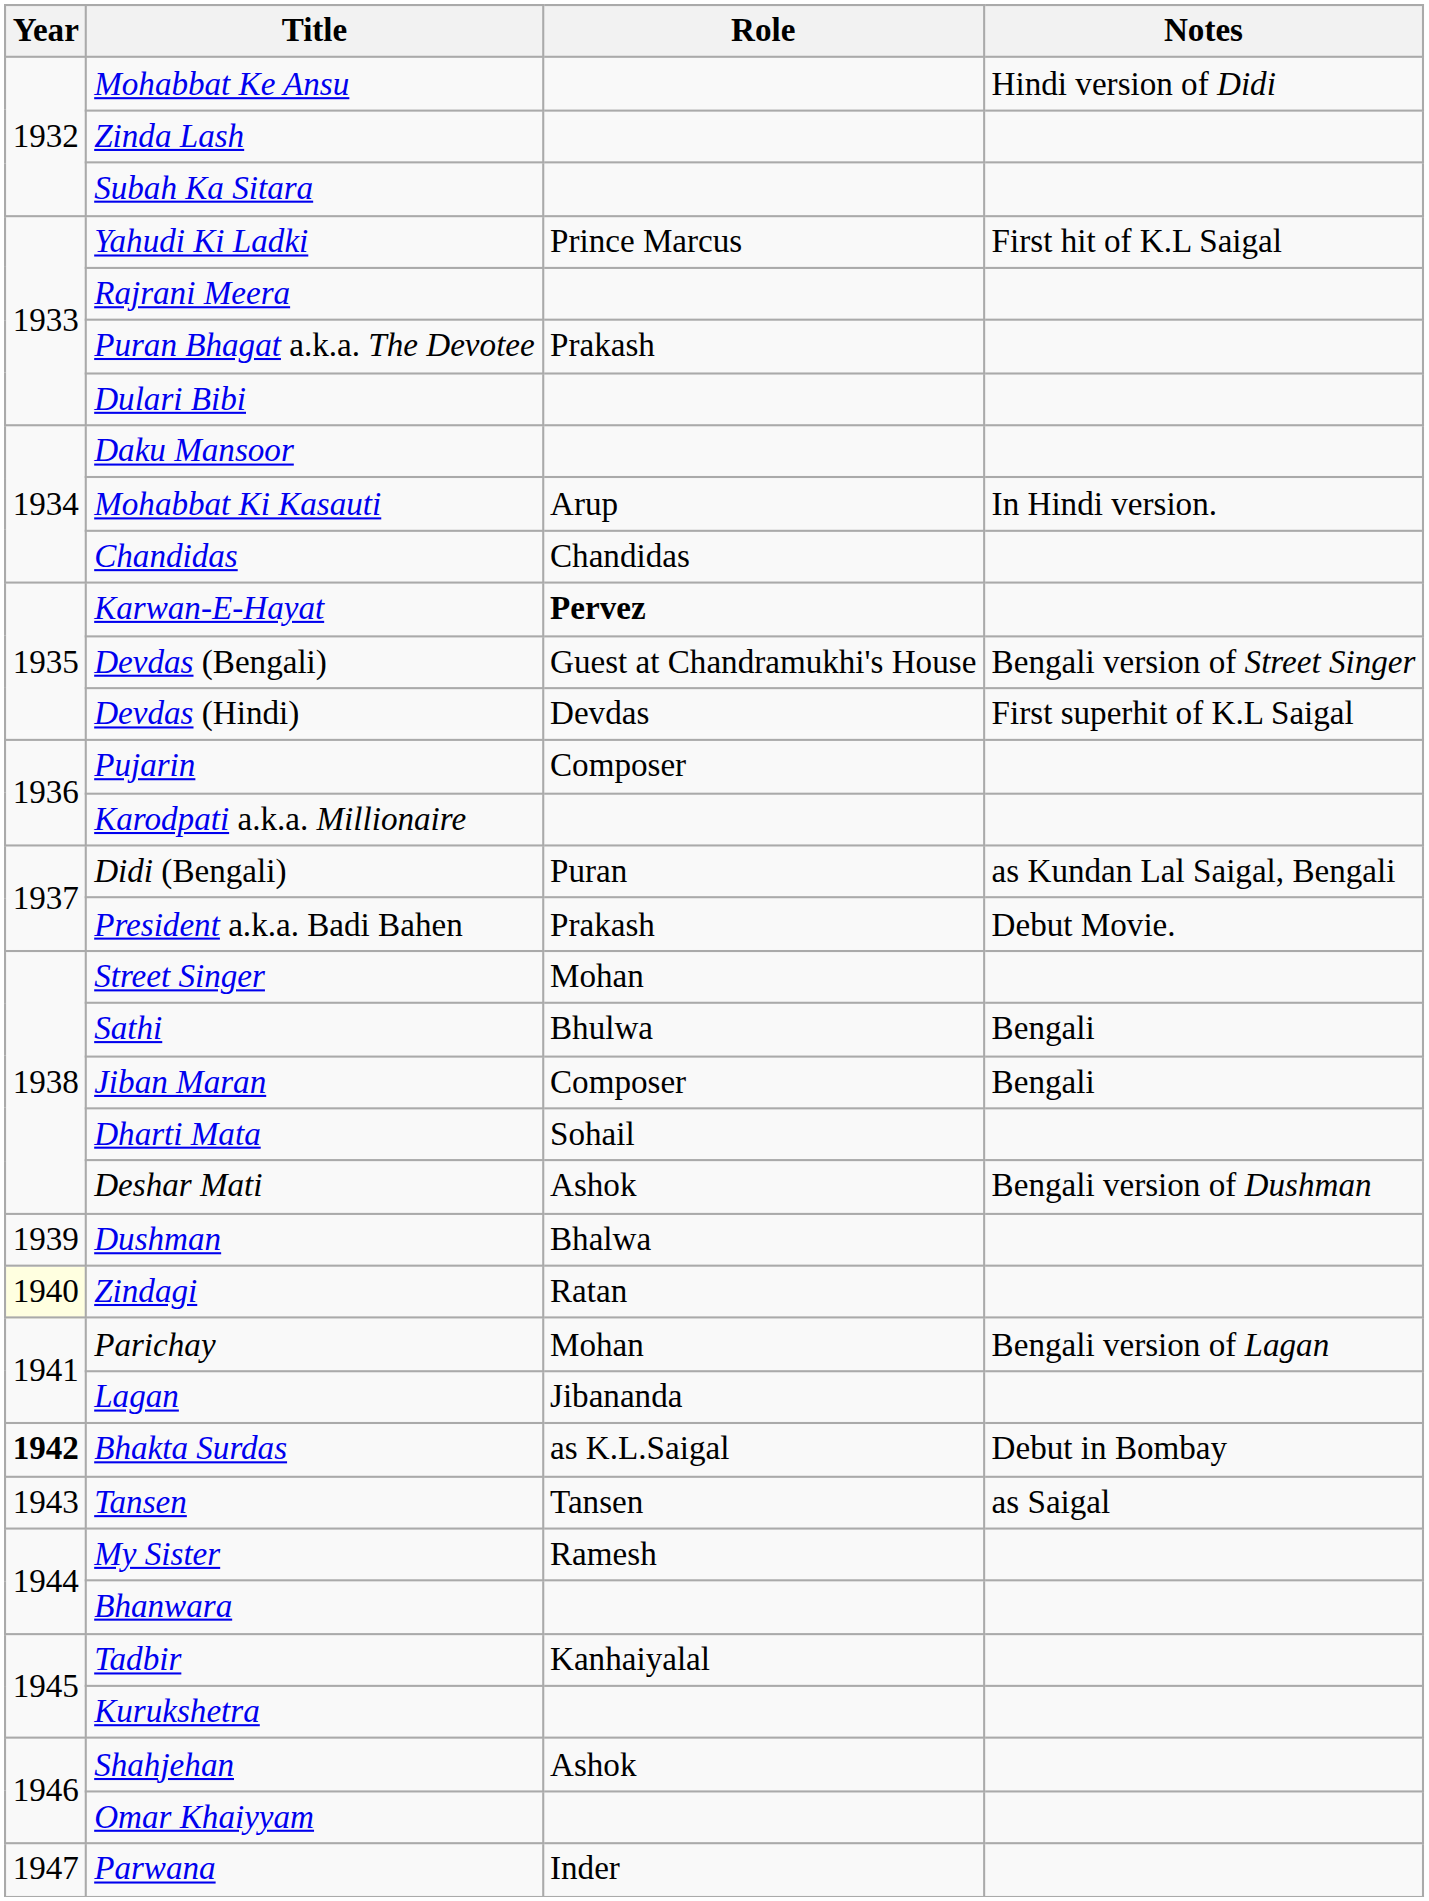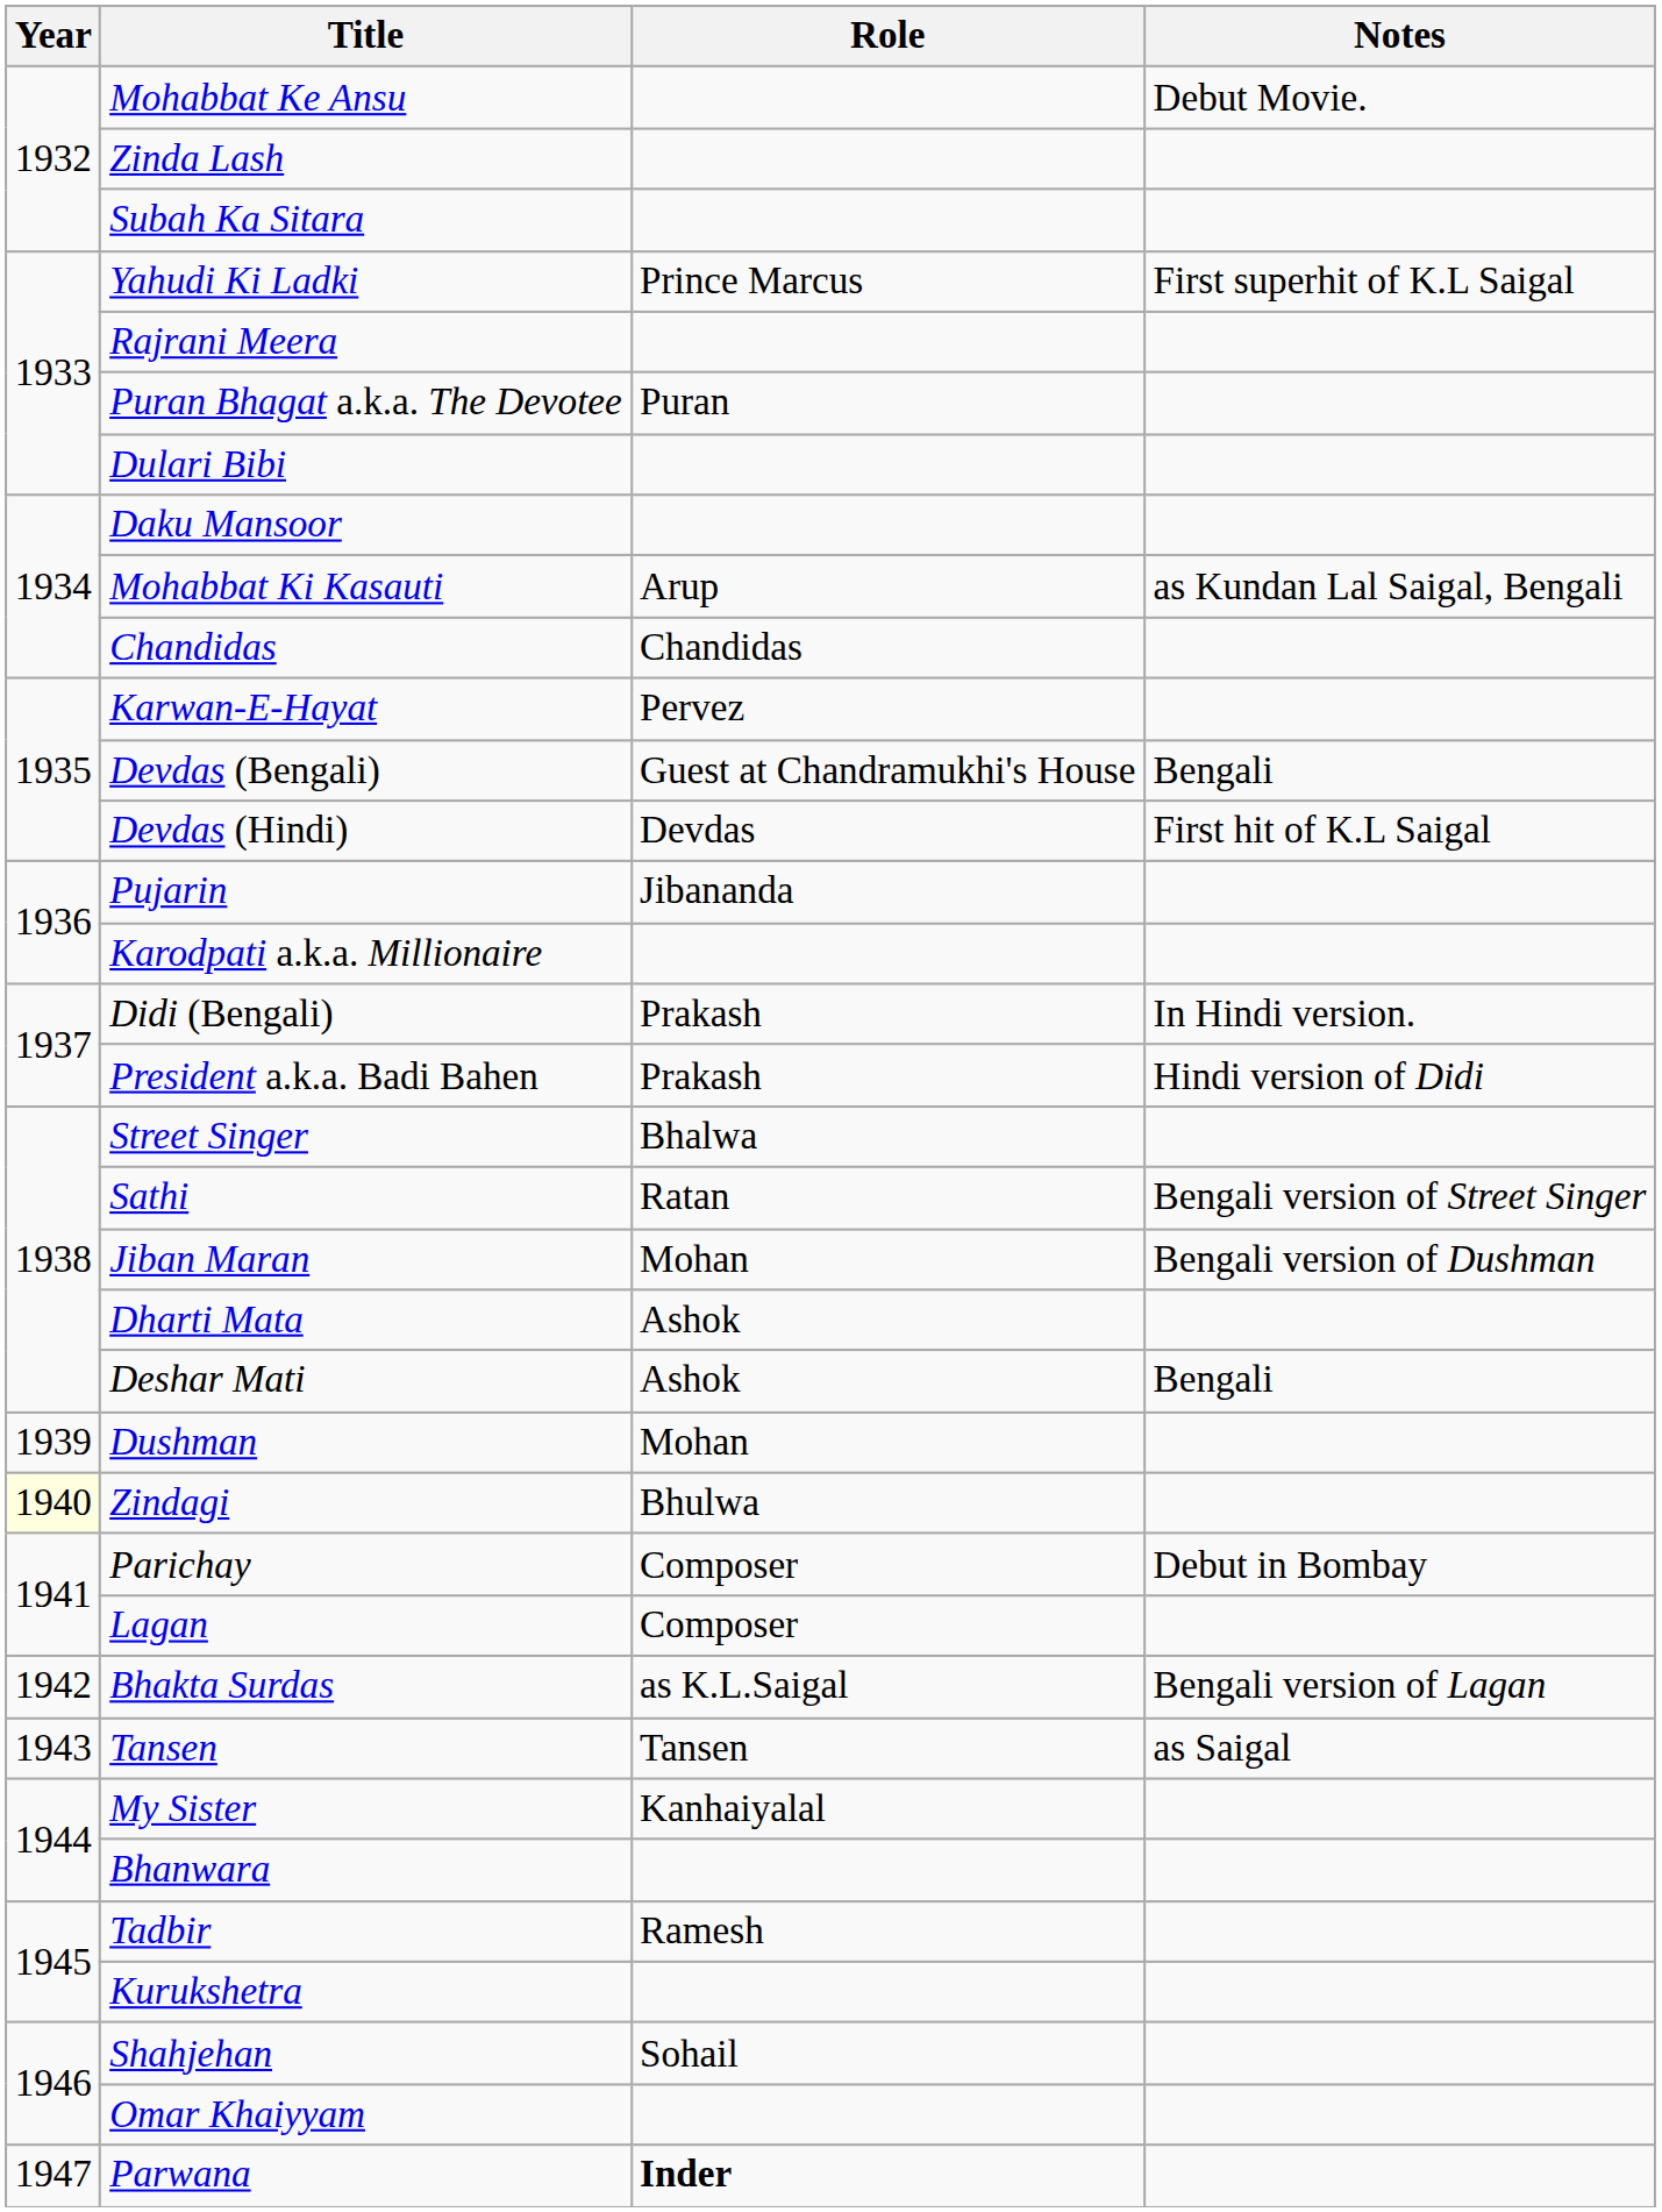Mohabbat Ke Ansu | Notes: Hindi version of Didi -> Debut Movie.
Yahudi Ki Ladki | Notes: First hit of K.L Saigal -> First superhit of K.L Saigal
Puran Bhagat a.k.a. The Devotee | Role: Prakash -> Puran
Mohabbat Ki Kasauti | Notes: In Hindi version. -> as Kundan Lal Saigal, Bengali
Karwan-E-Hayat | Role: bold -> normal
Devdas (Bengali) | Notes: Bengali version of Street Singer -> Bengali
Devdas (Hindi) | Notes: First superhit of K.L Saigal -> First hit of K.L Saigal
Pujarin | Role: Composer -> Jibananda
Didi (Bengali) | Role: Puran -> Prakash
Didi (Bengali) | Notes: as Kundan Lal Saigal, Bengali -> In Hindi version.
President a.k.a. Badi Bahen | Notes: Debut Movie. -> Hindi version of Didi
Street Singer | Role: Mohan -> Bhalwa
Sathi | Role: Bhulwa -> Ratan
Sathi | Notes: Bengali -> Bengali version of Street Singer
Jiban Maran | Role: Composer -> Mohan
Jiban Maran | Notes: Bengali -> Bengali version of Dushman
Dharti Mata | Role: Sohail -> Ashok
Deshar Mati | Notes: Bengali version of Dushman -> Bengali
Dushman | Role: Bhalwa -> Mohan
Zindagi | Role: Ratan -> Bhulwa
Parichay | Role: Mohan -> Composer
Parichay | Notes: Bengali version of Lagan -> Debut in Bombay
Lagan | Role: Jibananda -> Composer
Bhakta Surdas | Year: bold -> normal
Bhakta Surdas | Notes: Debut in Bombay -> Bengali version of Lagan
My Sister | Role: Ramesh -> Kanhaiyalal
Tadbir | Role: Kanhaiyalal -> Ramesh
Shahjehan | Role: Ashok -> Sohail
Parwana | Role: normal -> bold
